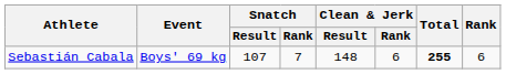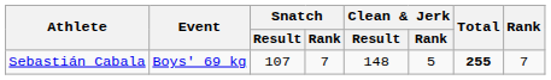Sebastián Cabala | Clean & Jerk / Rank: 6 -> 5
Sebastián Cabala | Rank: 6 -> 7
